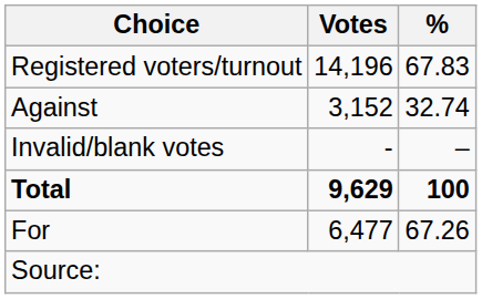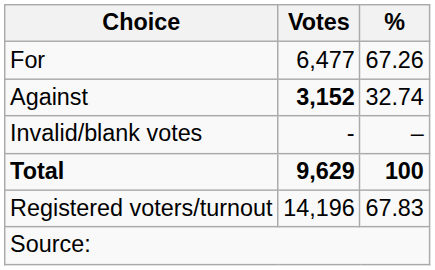rows swapped: For <-> Registered voters/turnout
Against | Votes: normal -> bold
